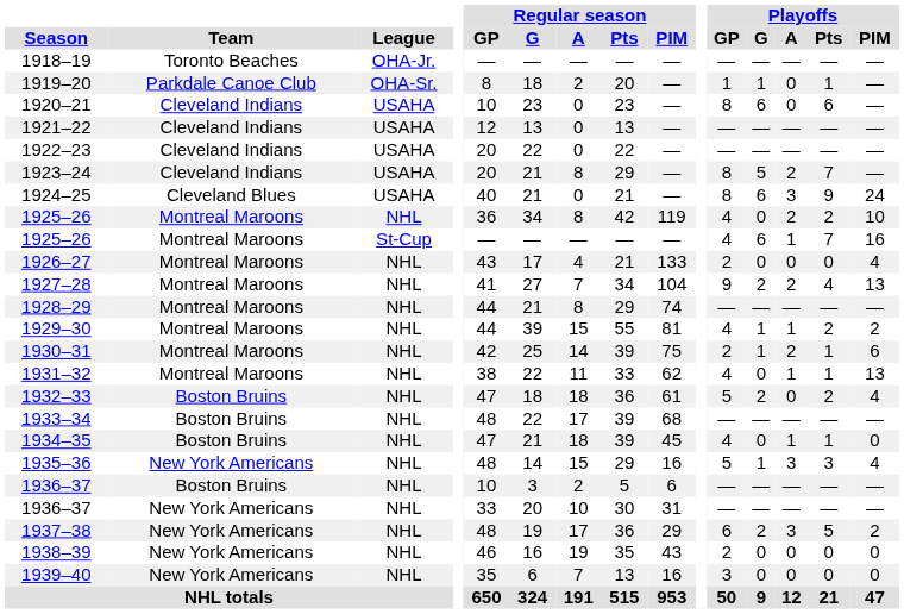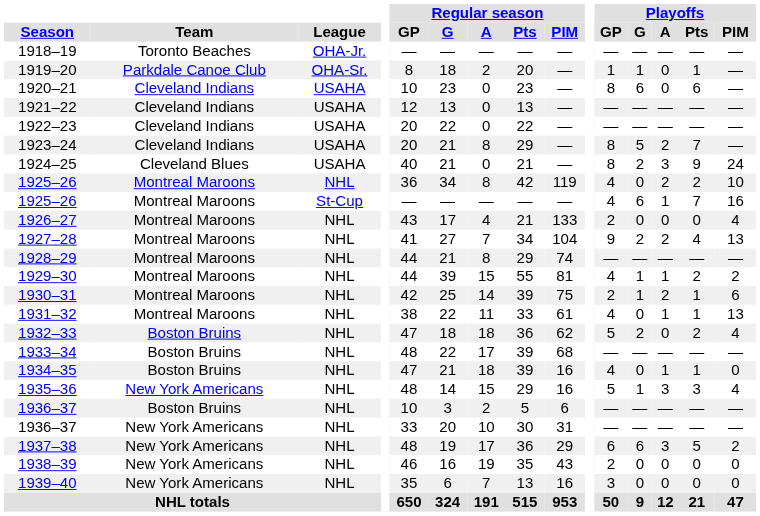1924–25 | Playoffs / G: 6 -> 2
1931–32 | Regular season / PIM: 62 -> 61
1932–33 | Regular season / PIM: 61 -> 62
1934–35 | Regular season / PIM: 45 -> 16
1937–38 | Playoffs / G: 2 -> 6
